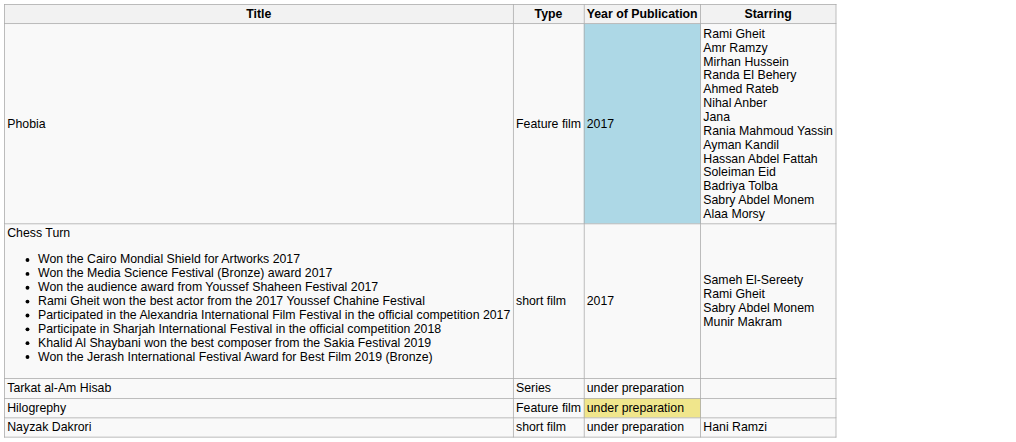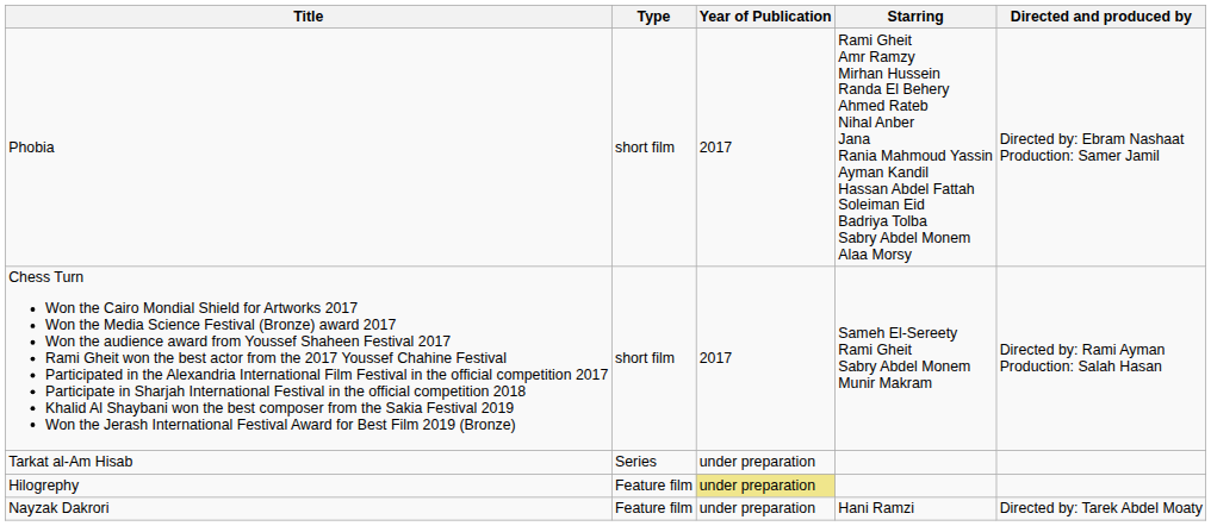+ column: Directed and produced by | Directed by: Ebram Nashaat Production: Samer Jamil | Directed by: Rami Ayman Production: Salah Hasan | Directed by: Tarek Abdel Moaty
Phobia | Type: Feature film -> short film
Phobia | Year of Publication: lightblue background -> no background
Nayzak Dakrori | Type: short film -> Feature film
